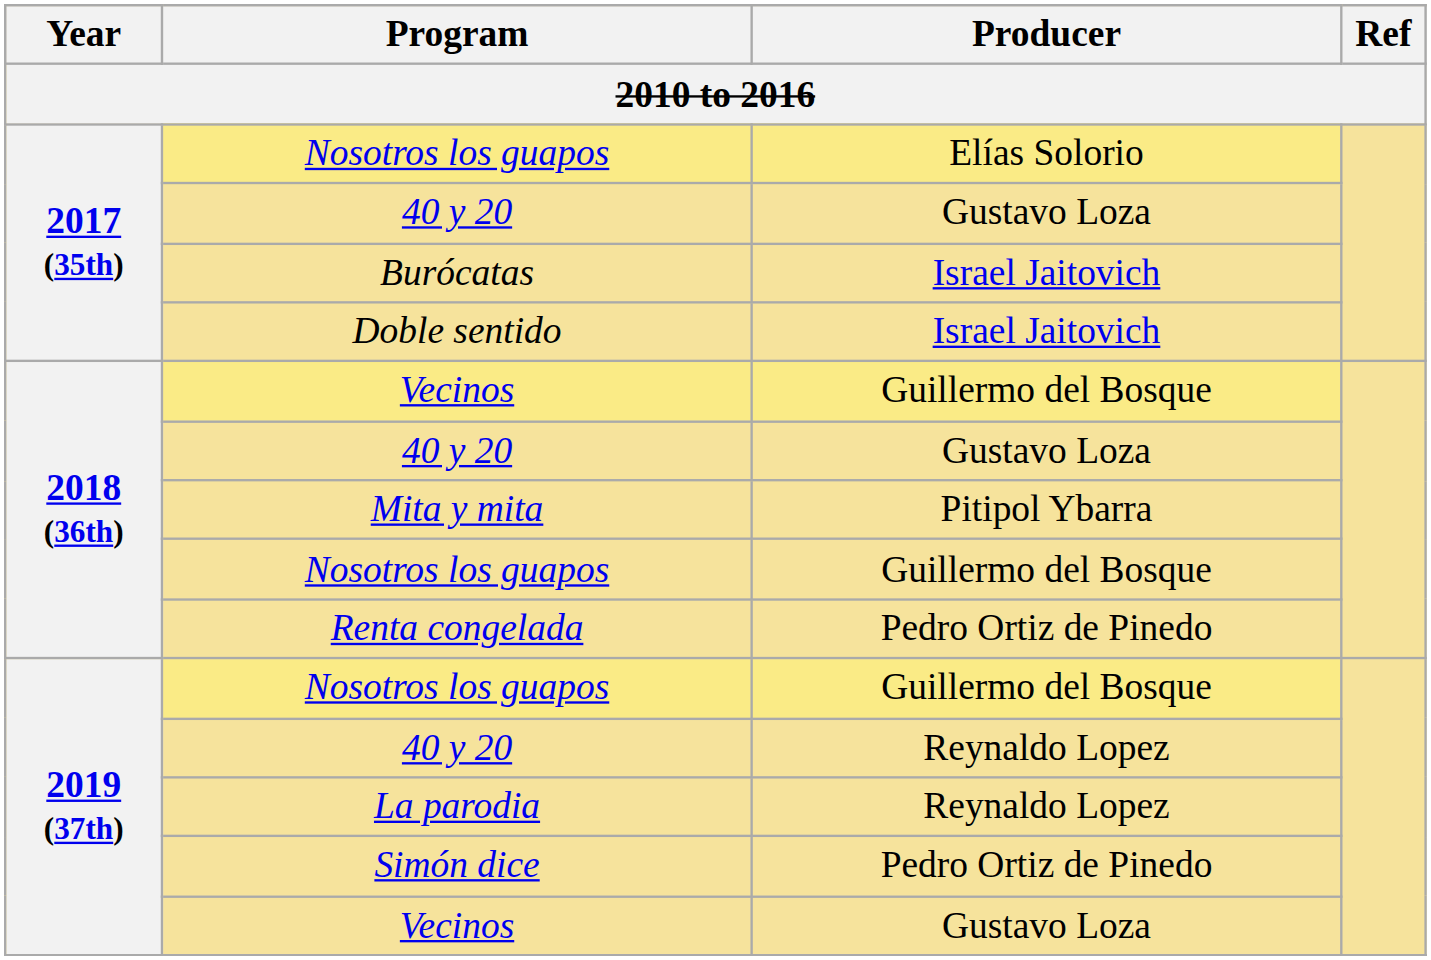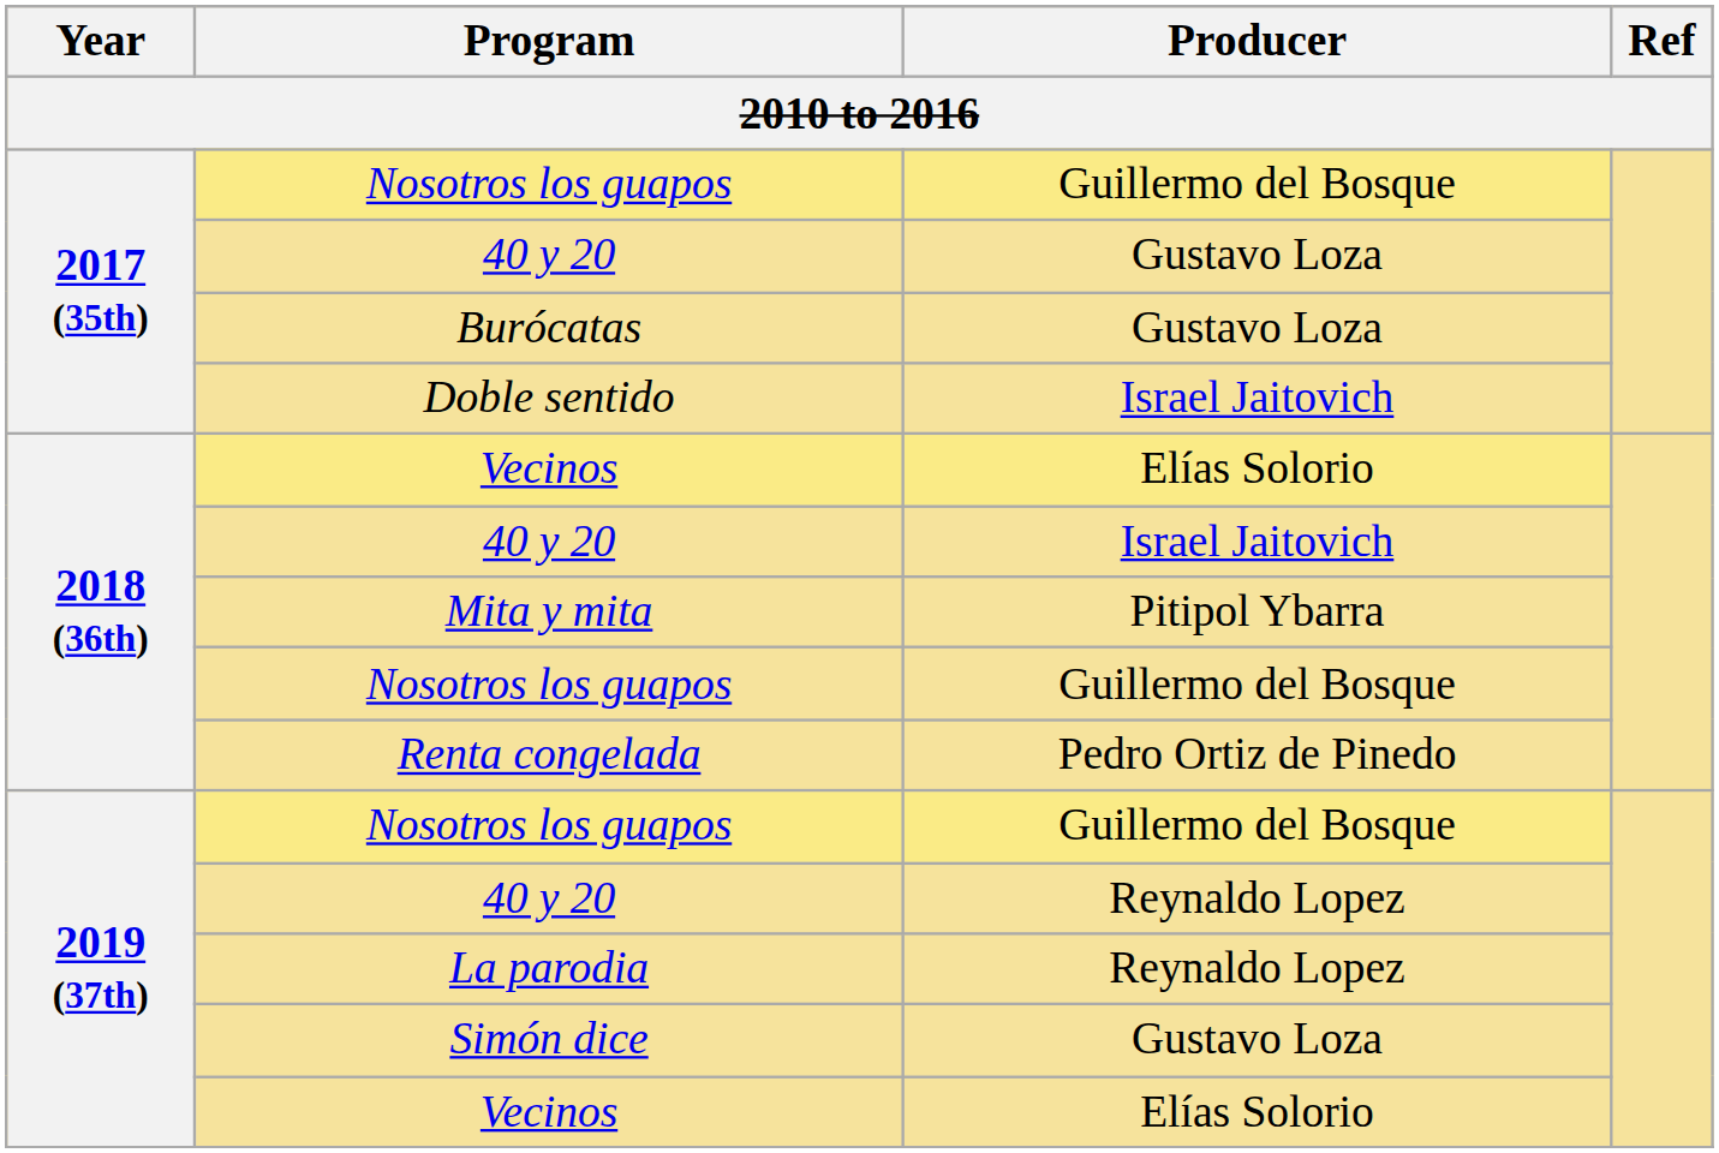2017 (35th) / Nosotros los guapos | Producer: Elías Solorio -> Guillermo del Bosque
Burócatas | Producer: Israel Jaitovich -> Gustavo Loza
2018 (36th) / Vecinos | Producer: Guillermo del Bosque -> Elías Solorio
2018 (36th) / 40 y 20 | Producer: Gustavo Loza -> Israel Jaitovich
Simón dice | Producer: Pedro Ortiz de Pinedo -> Gustavo Loza
2019 (37th) / Vecinos | Producer: Gustavo Loza -> Elías Solorio
